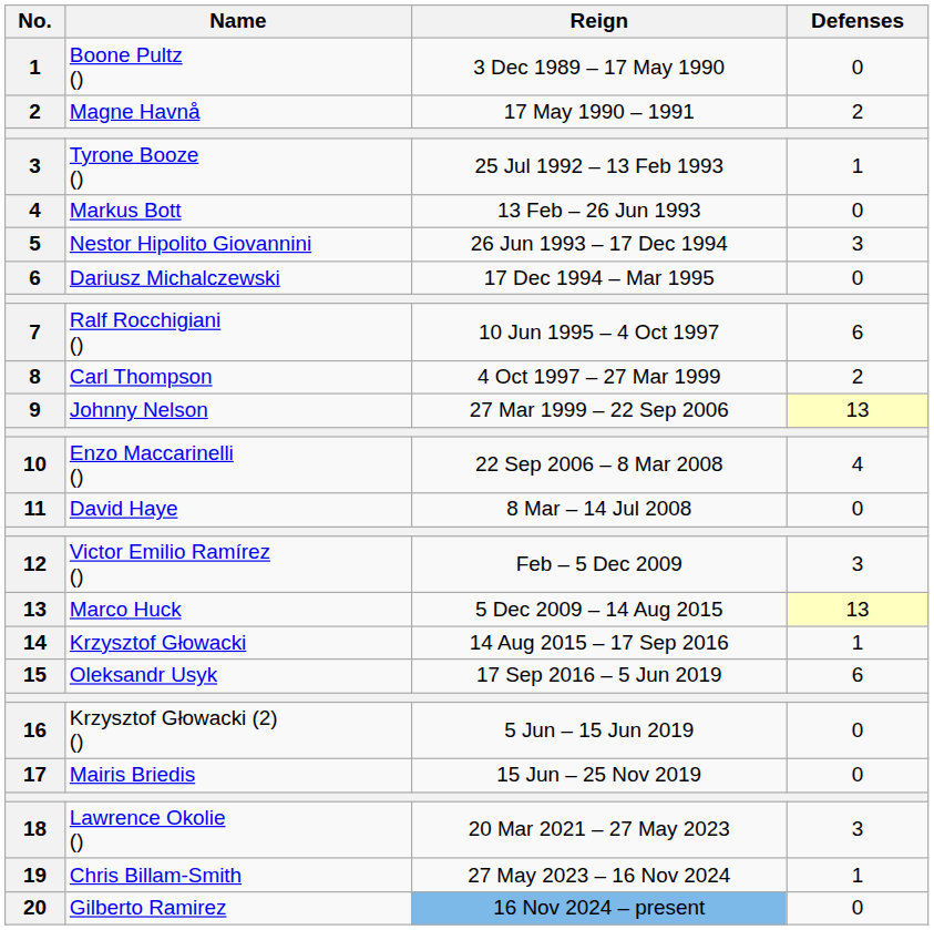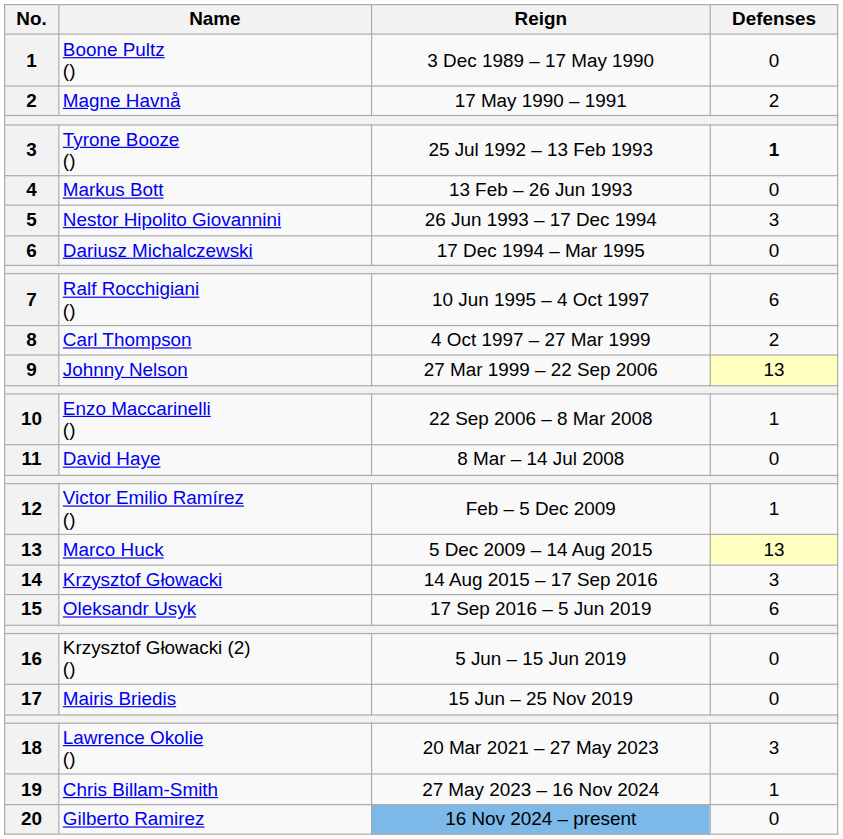Tyrone Booze () | Defenses: normal -> bold
Enzo Maccarinelli () | Defenses: 4 -> 1
Victor Emilio Ramírez () | Defenses: 3 -> 1
Krzysztof Głowacki | Defenses: 1 -> 3
